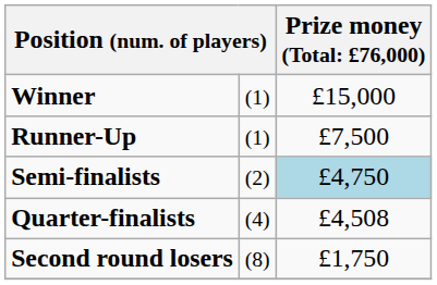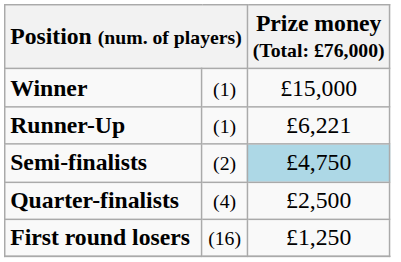Runner-Up | column 3: £7,500 -> £6,221
Quarter-finalists | column 3: £4,508 -> £2,500
- row: Second round losers | (8) | £1,750
+ row: First round losers | (16) | £1,250
